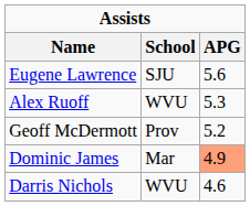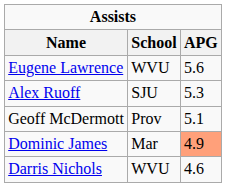Eugene Lawrence | School: SJU -> WVU
Alex Ruoff | School: WVU -> SJU
Geoff McDermott | APG: 5.2 -> 5.1
